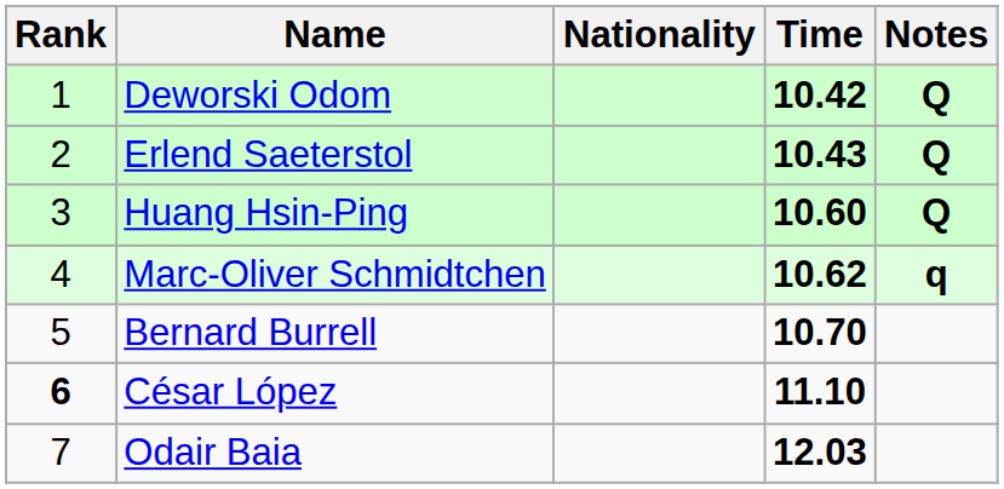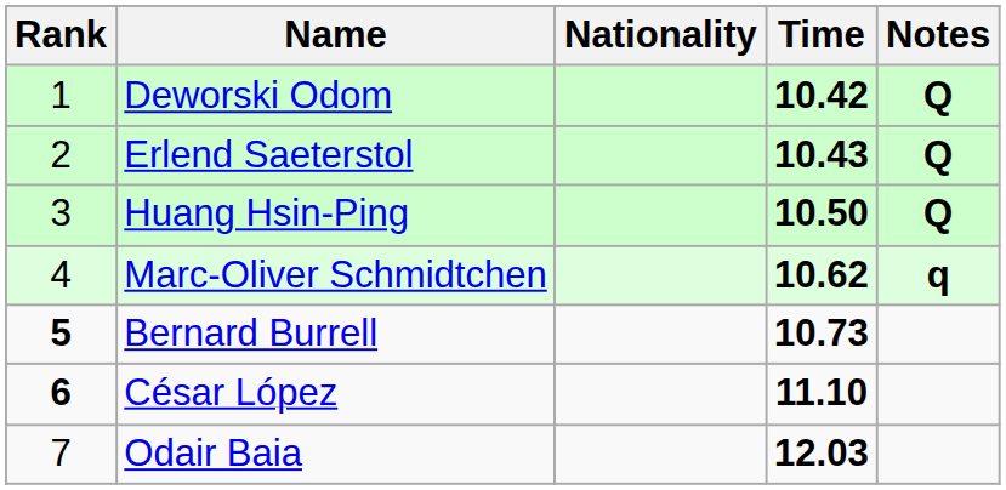Huang Hsin-Ping | Time: 10.60 -> 10.50
Bernard Burrell | Rank: normal -> bold
Bernard Burrell | Time: 10.70 -> 10.73
